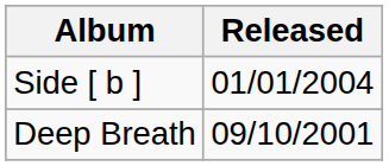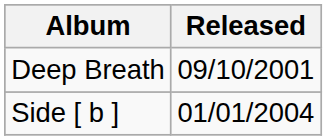rows swapped: Deep Breath <-> Side [ b ]
